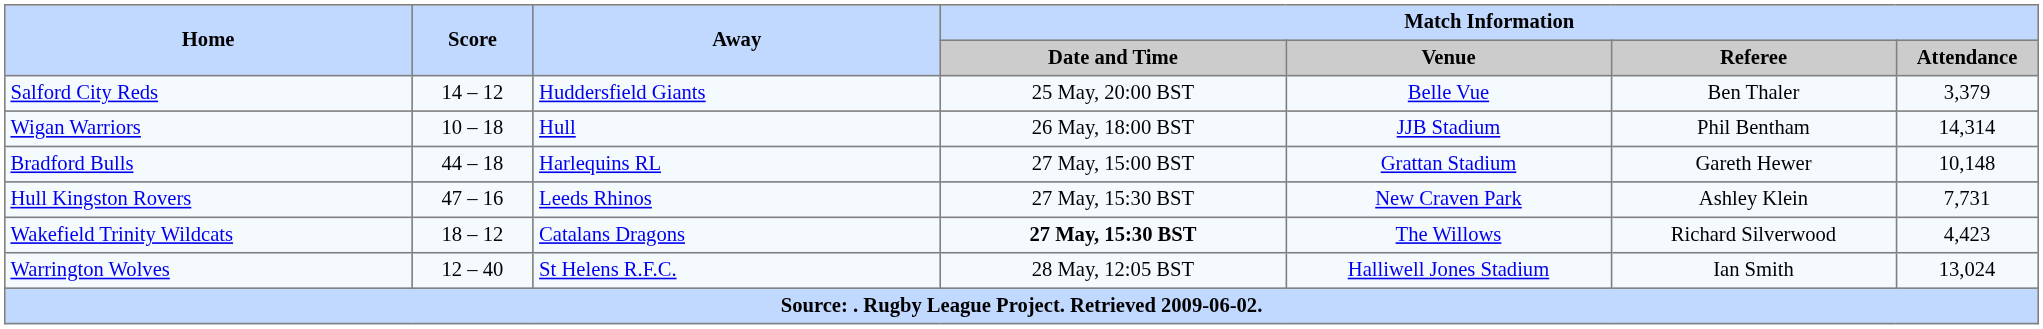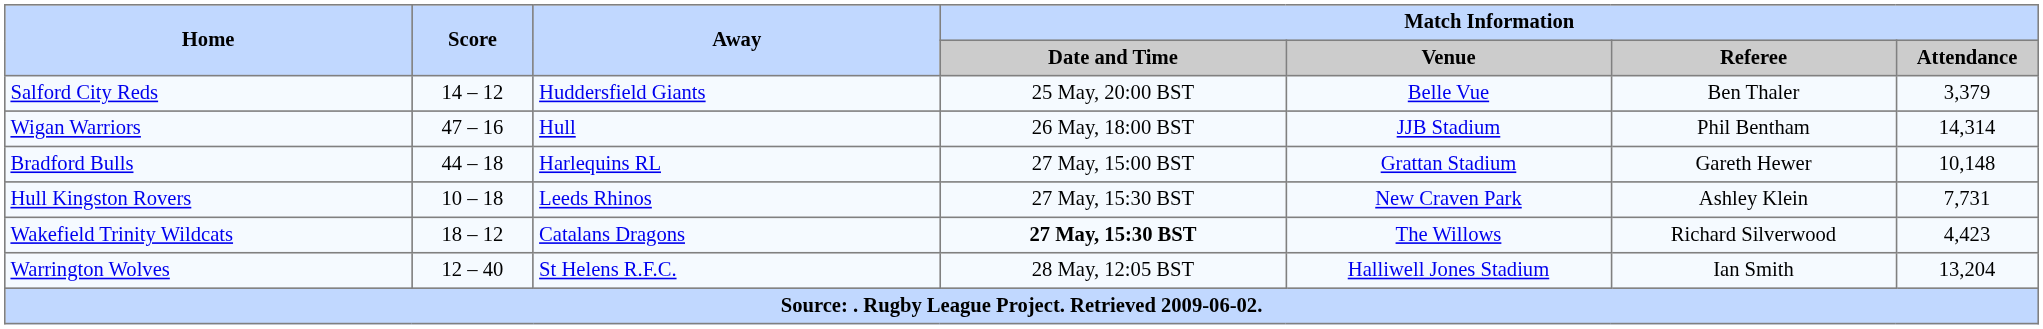Wigan Warriors | Score: 10 – 18 -> 47 – 16
Hull Kingston Rovers | Score: 47 – 16 -> 10 – 18
Warrington Wolves | Match Information / Attendance: 13,024 -> 13,204
